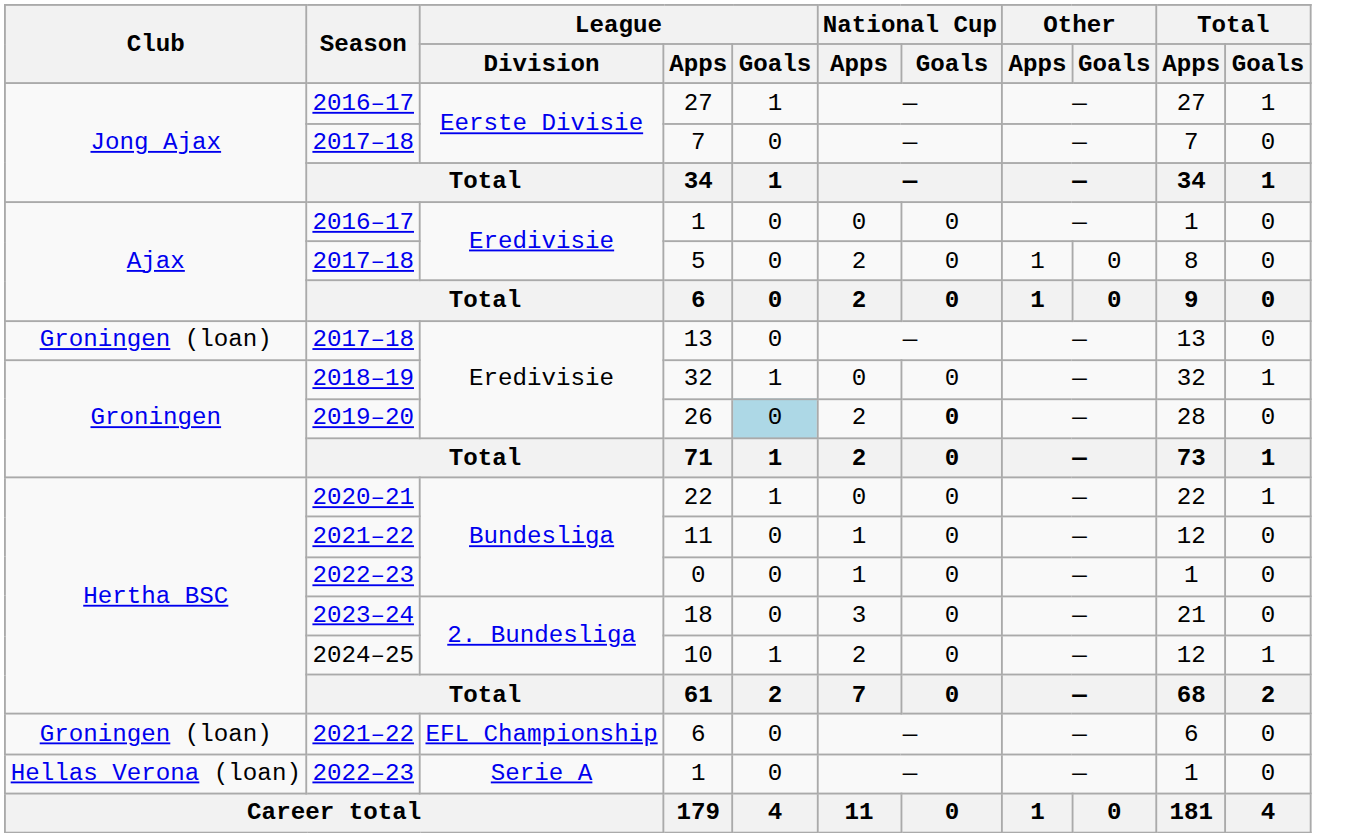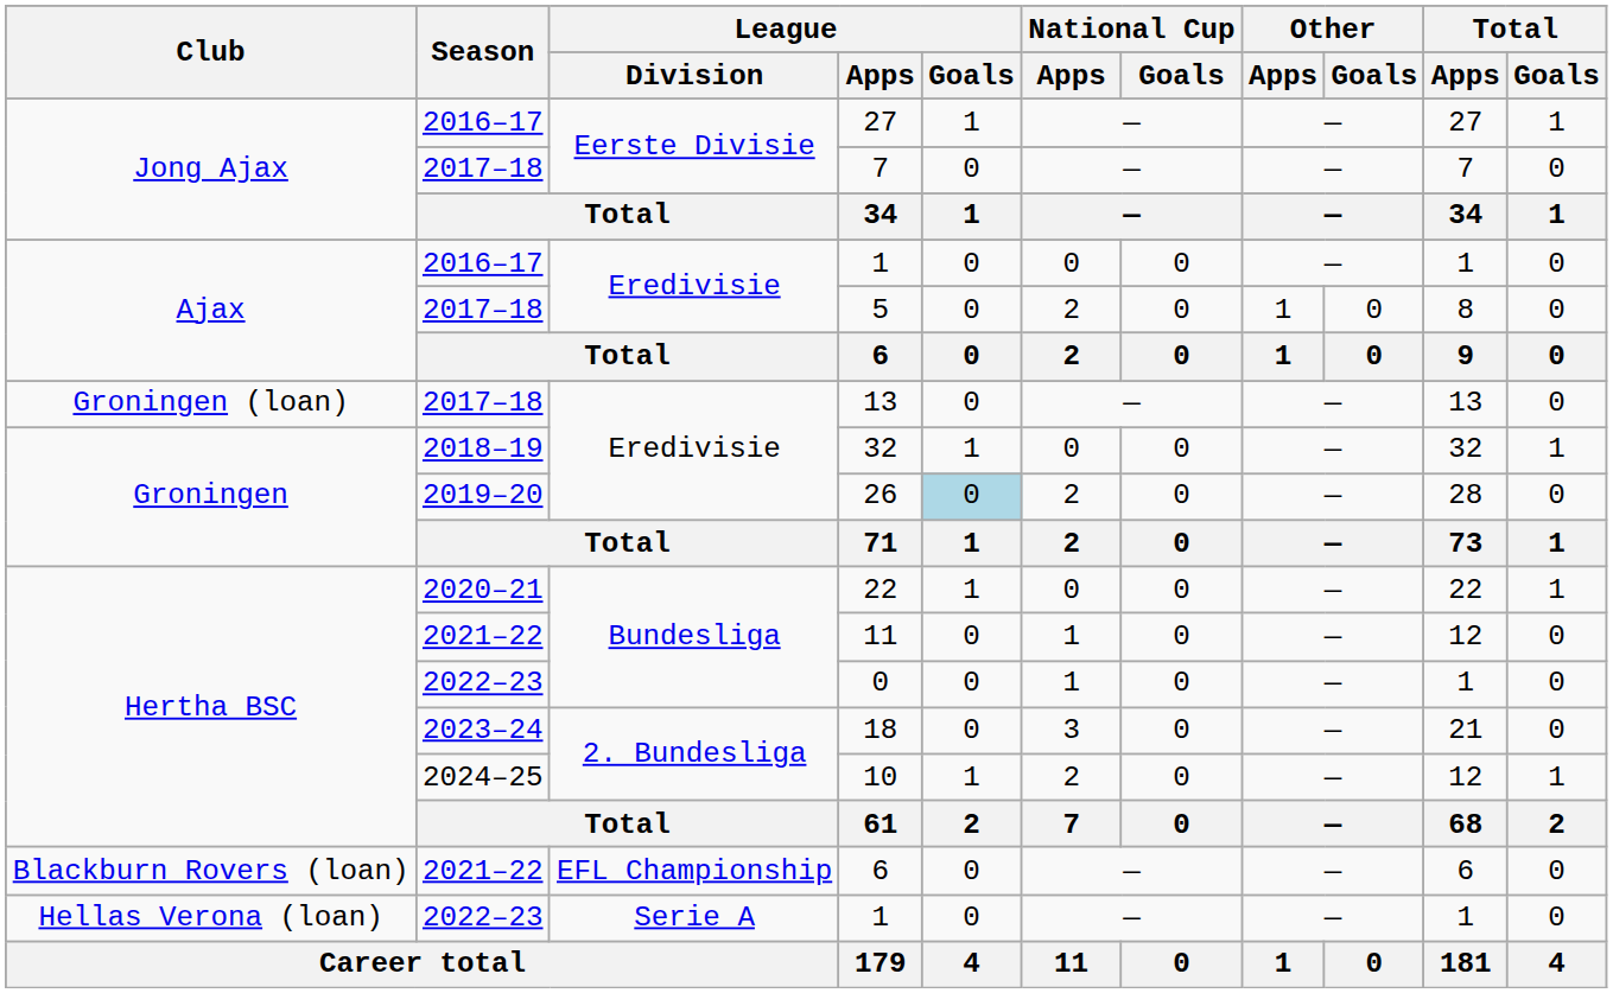26 | National Cup / Goals: bold -> normal
2021–22 / 6 | Club: Groningen (loan) -> Blackburn Rovers (loan)
